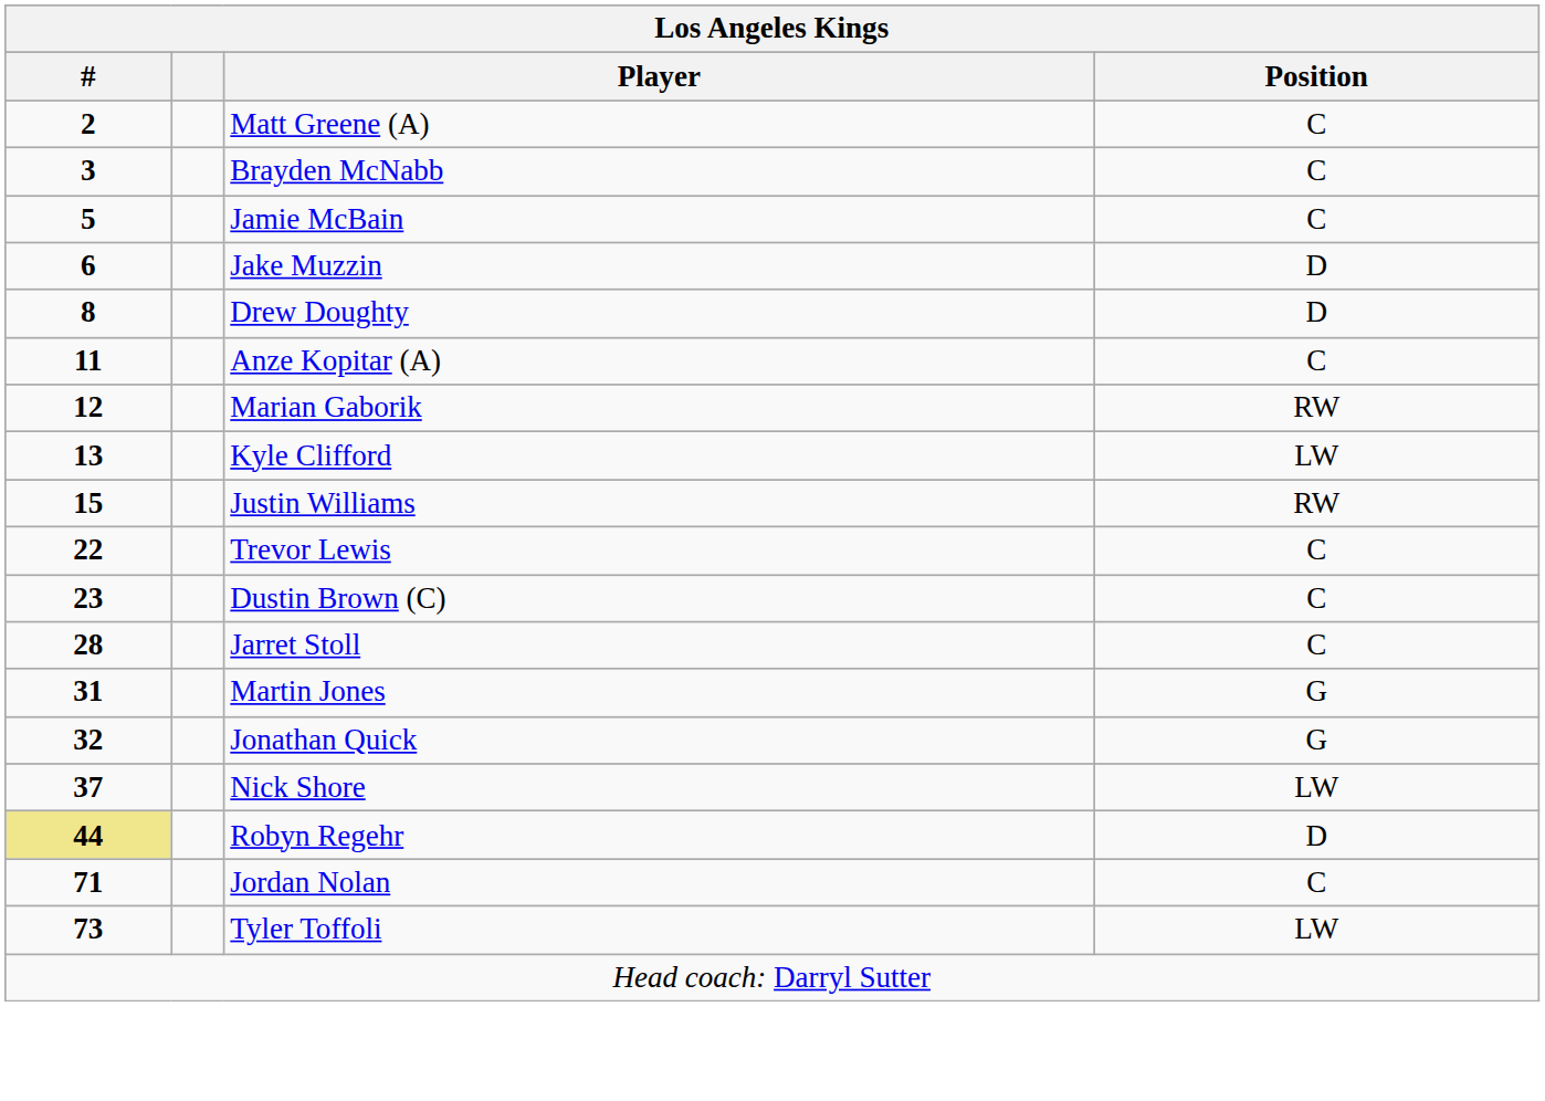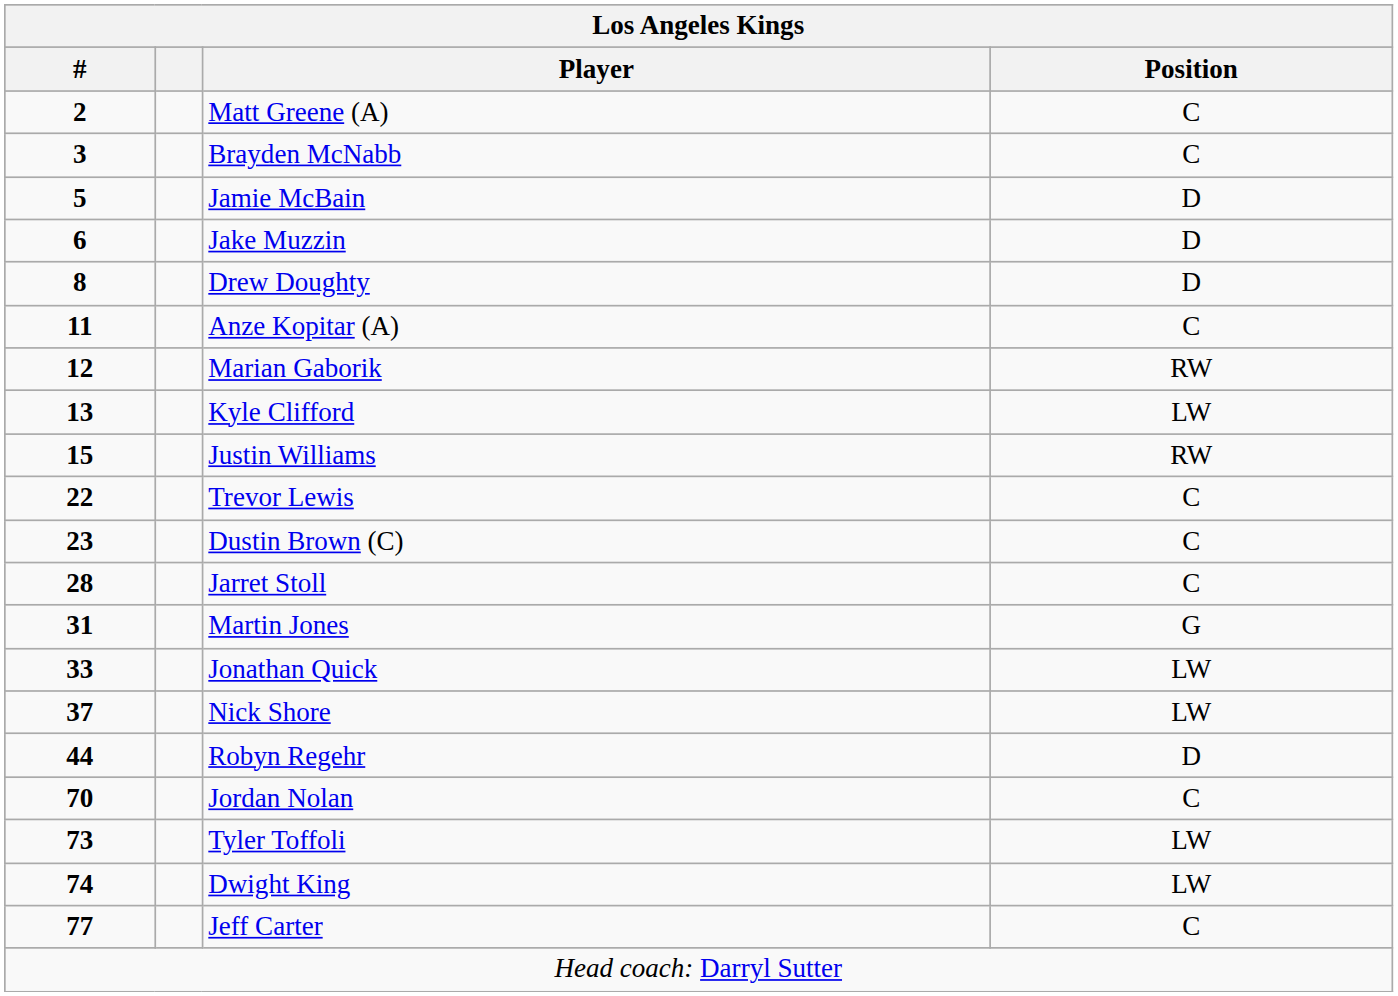Jamie McBain | Position: C -> D
Jonathan Quick | #: 32 -> 33
Jonathan Quick | Position: G -> LW
Robyn Regehr | #: khaki background -> no background
Jordan Nolan | #: 71 -> 70
+ row: 74 | Dwight King | LW
+ row: 77 | Jeff Carter | C
